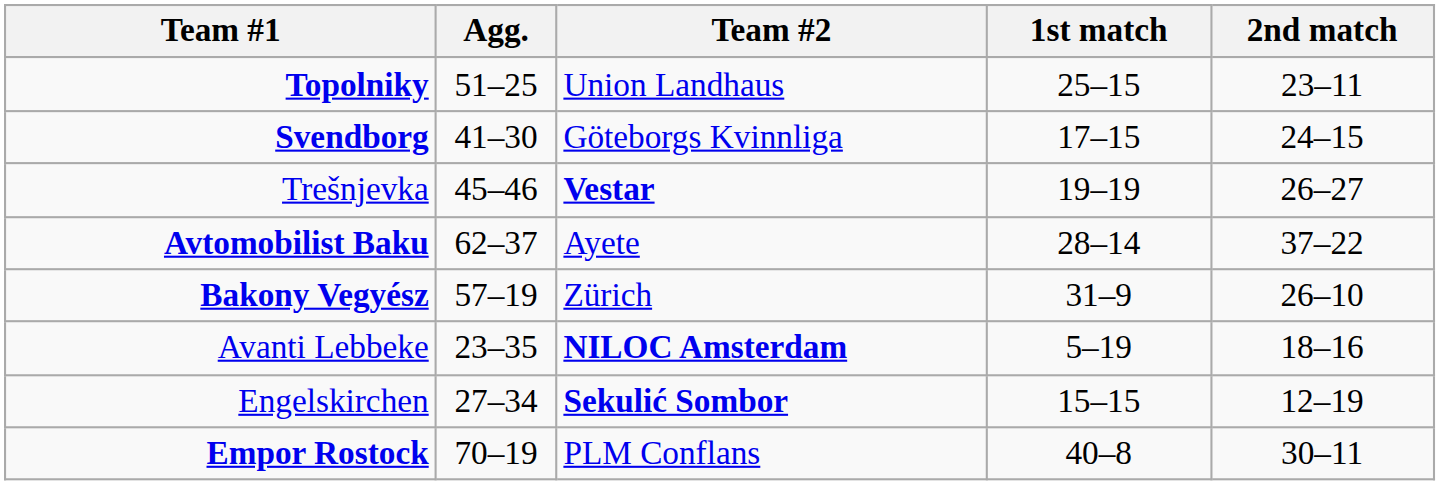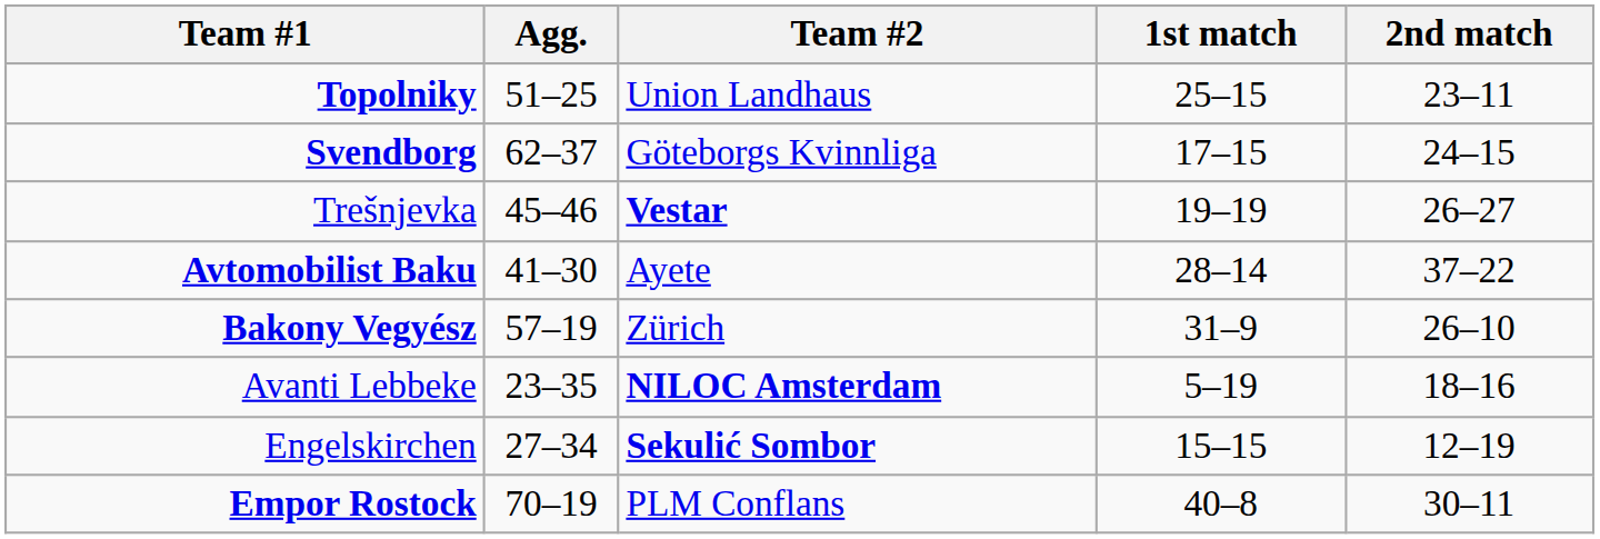Svendborg | Agg.: 41–30 -> 62–37
Avtomobilist Baku | Agg.: 62–37 -> 41–30
